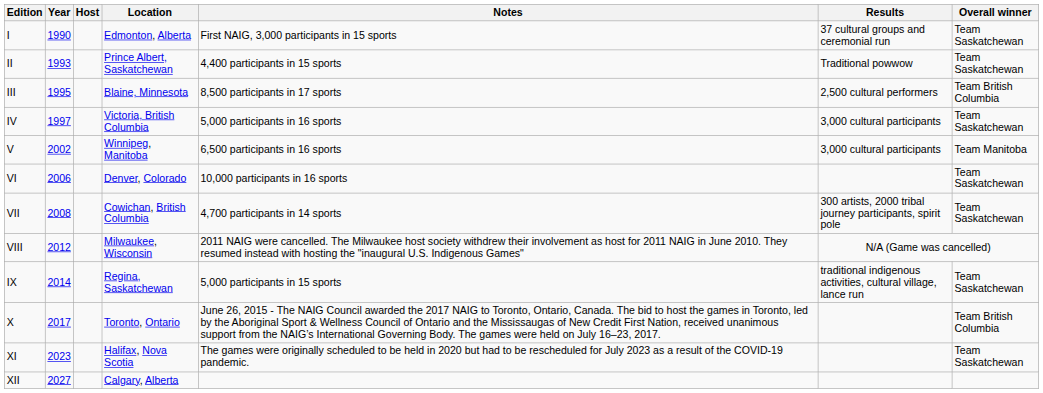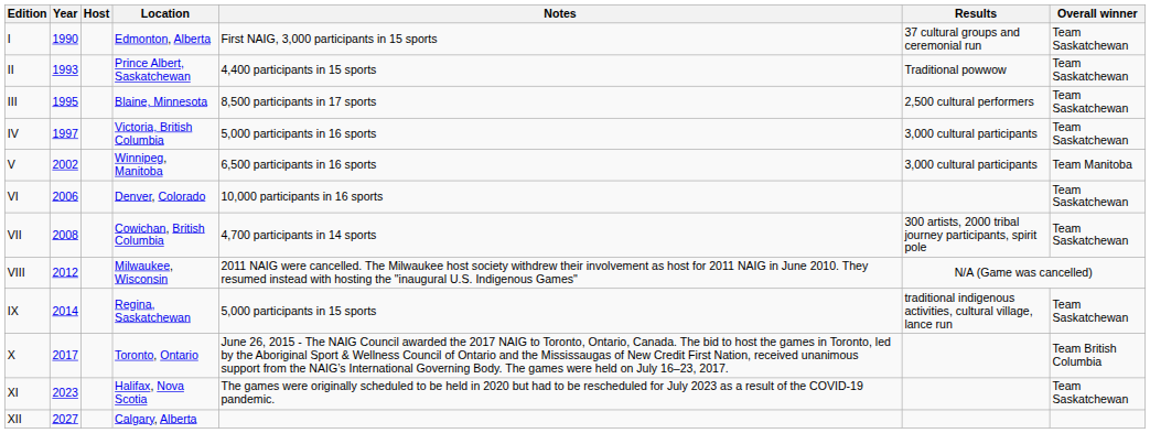III | Overall winner: Team British Columbia -> Team Saskatchewan
